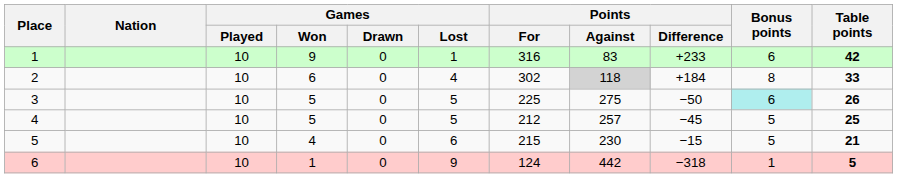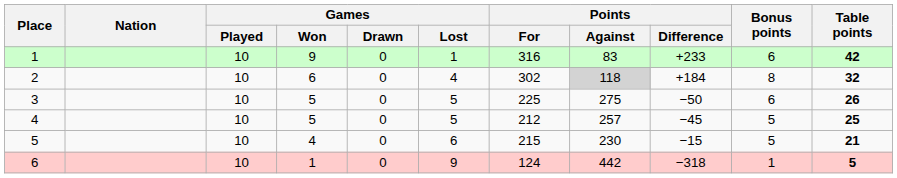2 | Table points: 33 -> 32
3 | Bonus points: paleturquoise background -> no background
